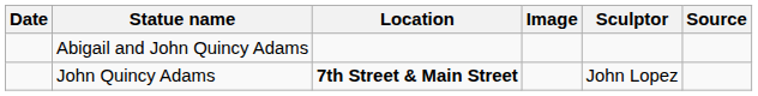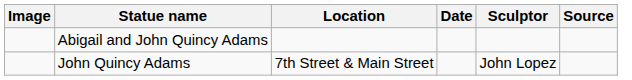columns swapped: Image <-> Date
John Quincy Adams | Location: bold -> normal
